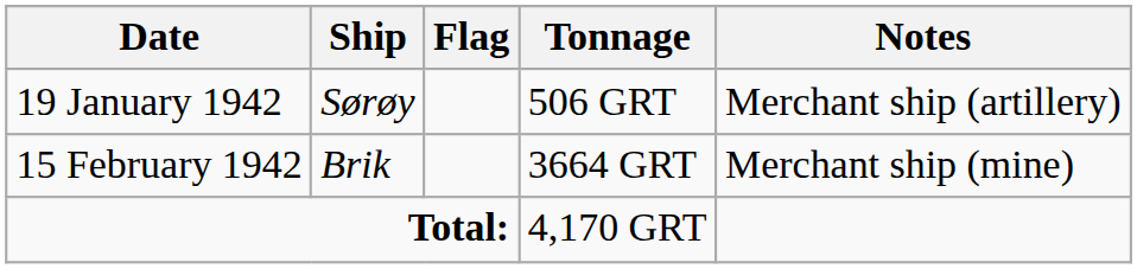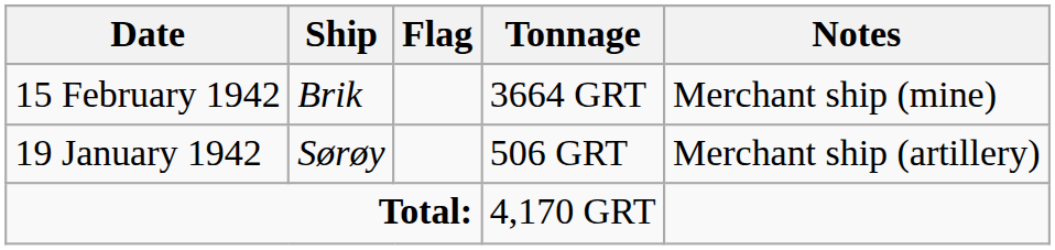rows swapped: 19 January 1942 <-> 15 February 1942
